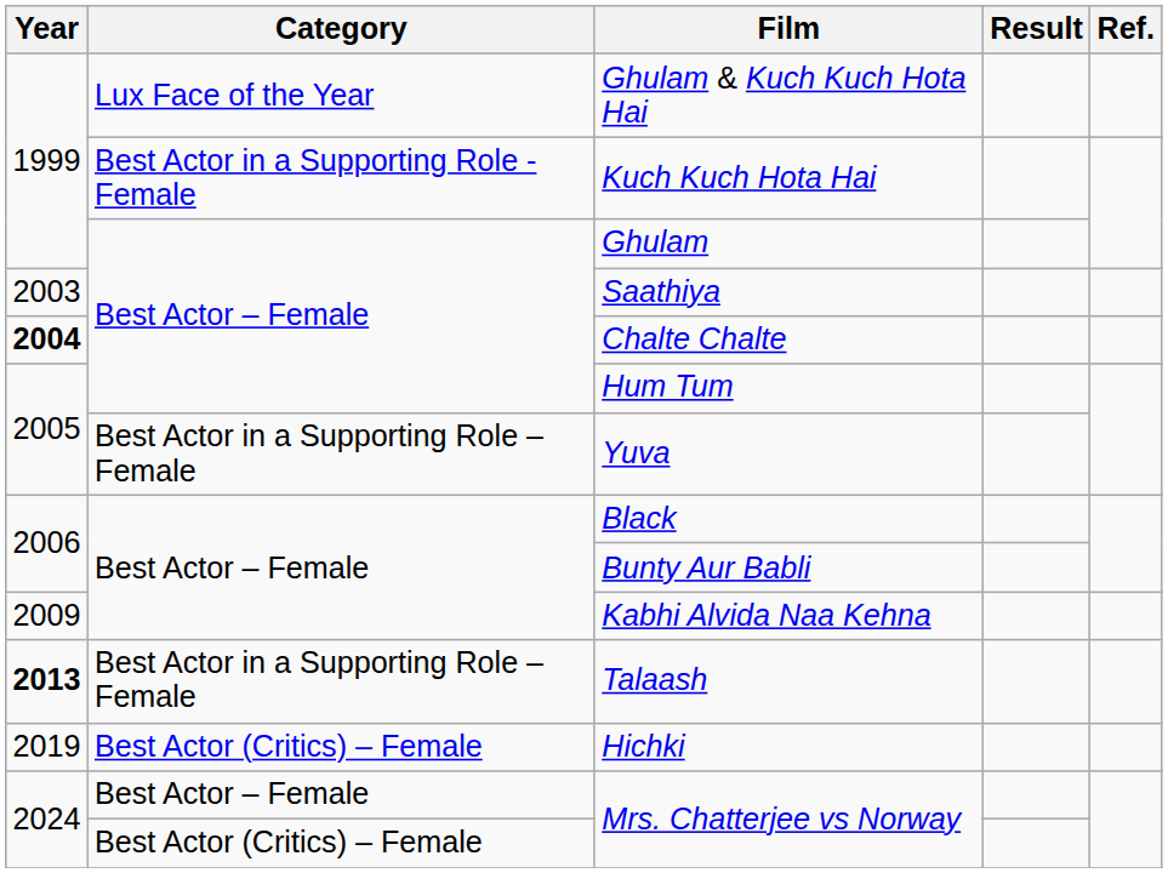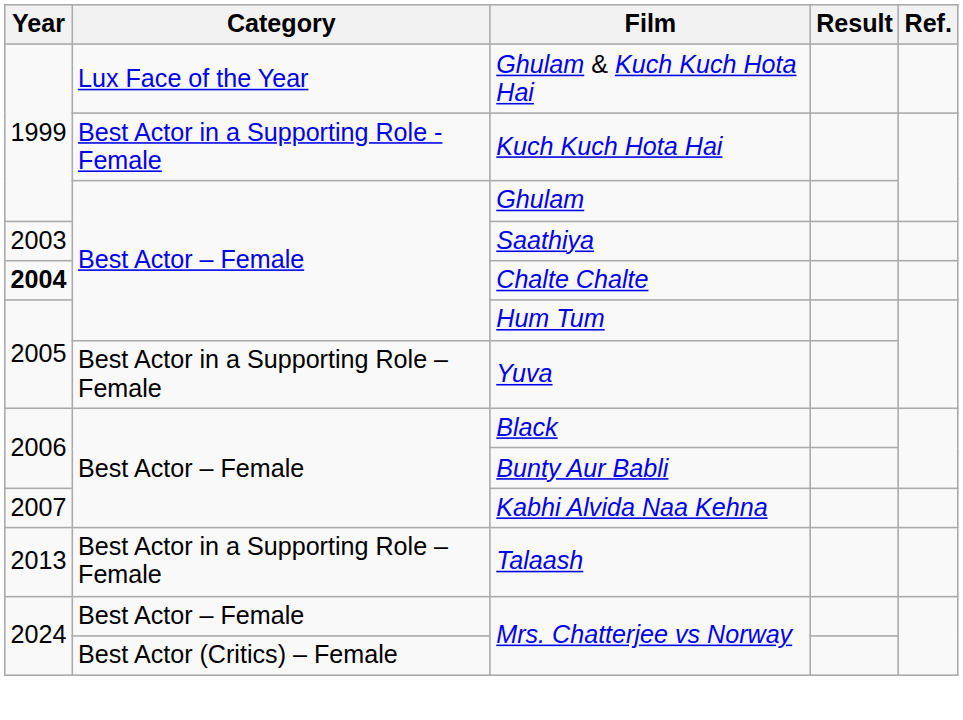Kabhi Alvida Naa Kehna | Year: 2009 -> 2007
Talaash | Year: bold -> normal
- row: 2019 | Best Actor (Critics) – Female | Hichki
